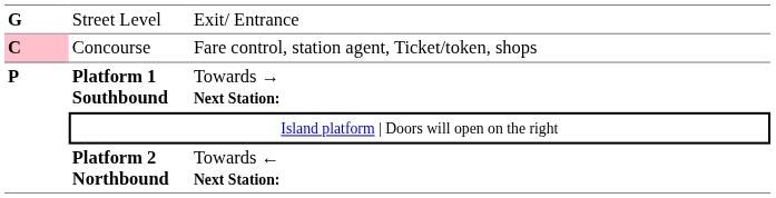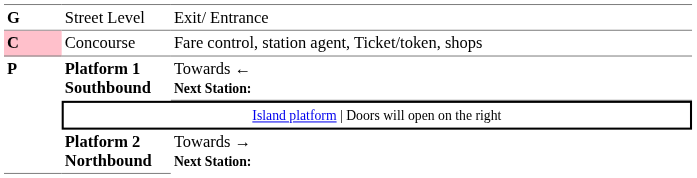Platform 1 Southbound | column 3: Towards → Next Station: -> Towards ← Next Station:
Platform 2 Northbound | column 3: Towards ← Next Station: -> Towards → Next Station:
